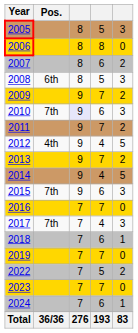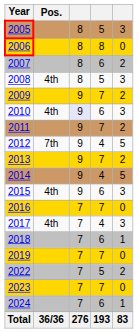2008 | Pos.: 6th -> 4th
2010 | Pos.: 7th -> 4th
2012 | Pos.: 4th -> 7th
2015 | Pos.: 7th -> 4th
2017 | Pos.: 7th -> 4th
